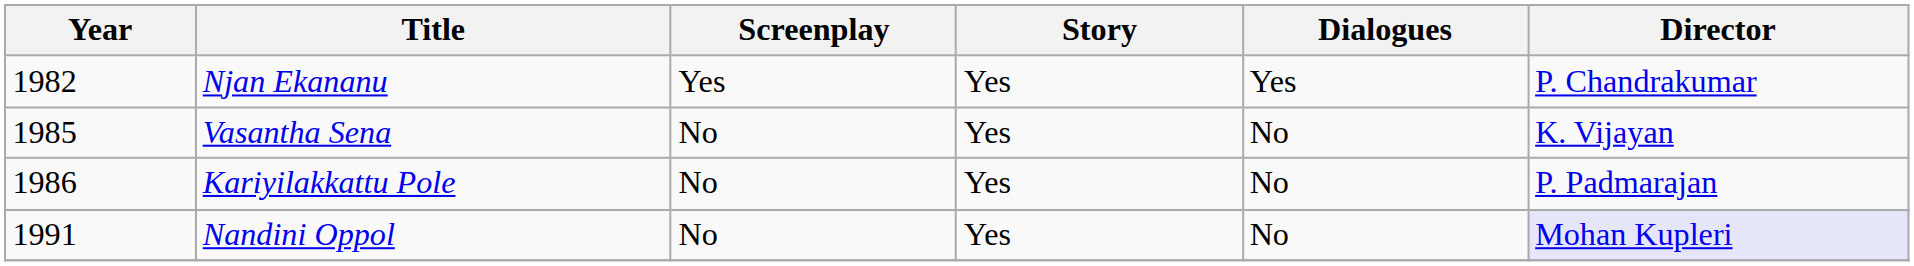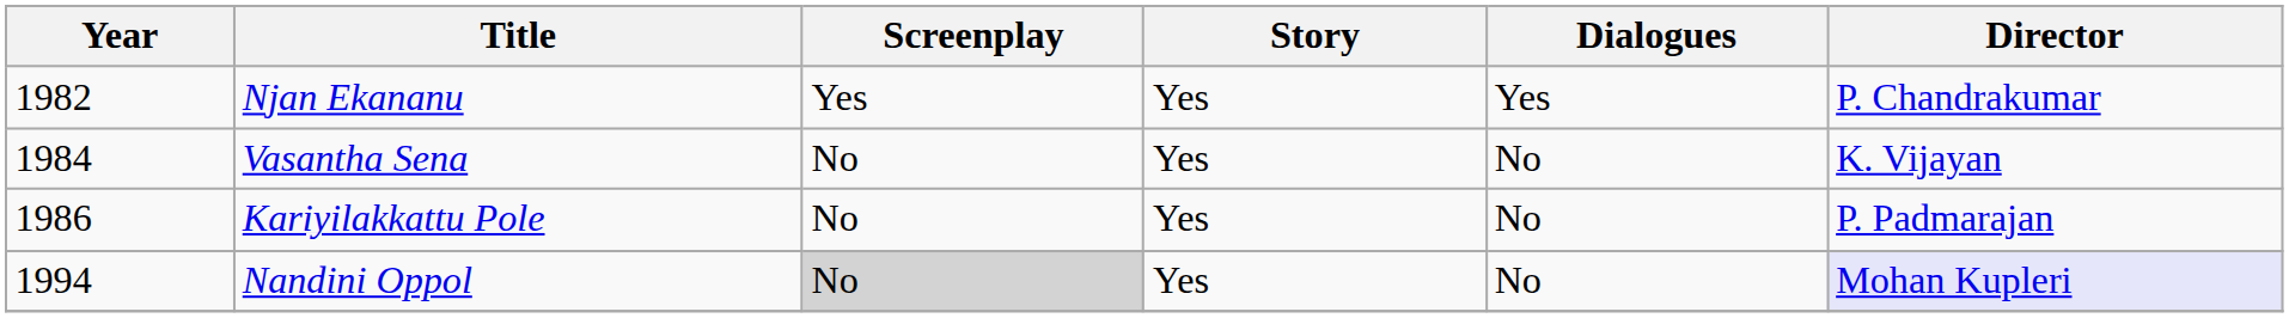Vasantha Sena | Year: 1985 -> 1984
Nandini Oppol | Year: 1991 -> 1994
Nandini Oppol | Screenplay: no background -> lightgrey background
